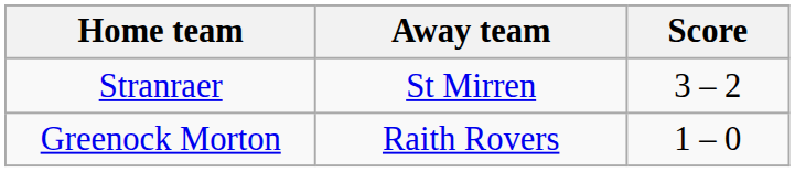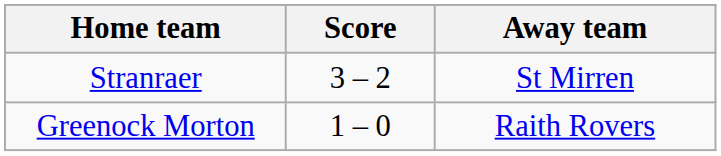columns swapped: Score <-> Away team
